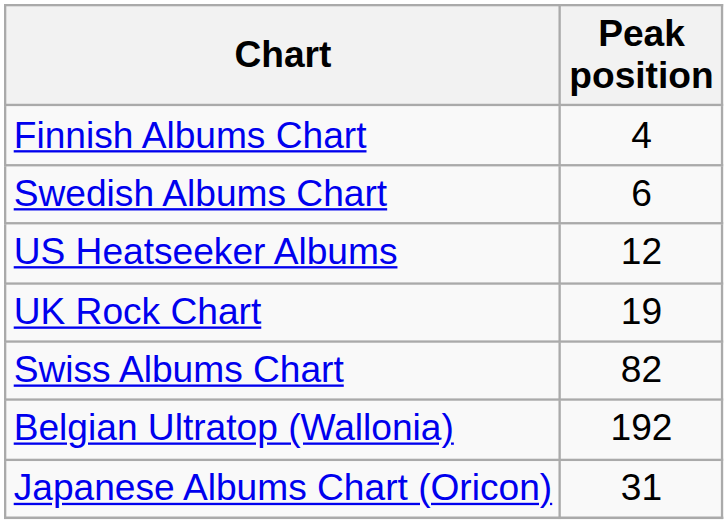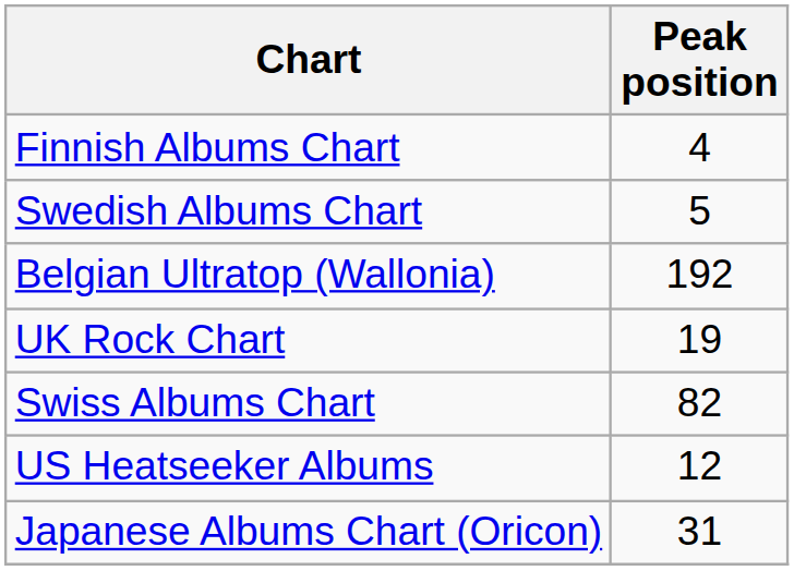Swedish Albums Chart | Peak position: 6 -> 5
rows swapped: US Heatseeker Albums <-> Belgian Ultratop (Wallonia)
